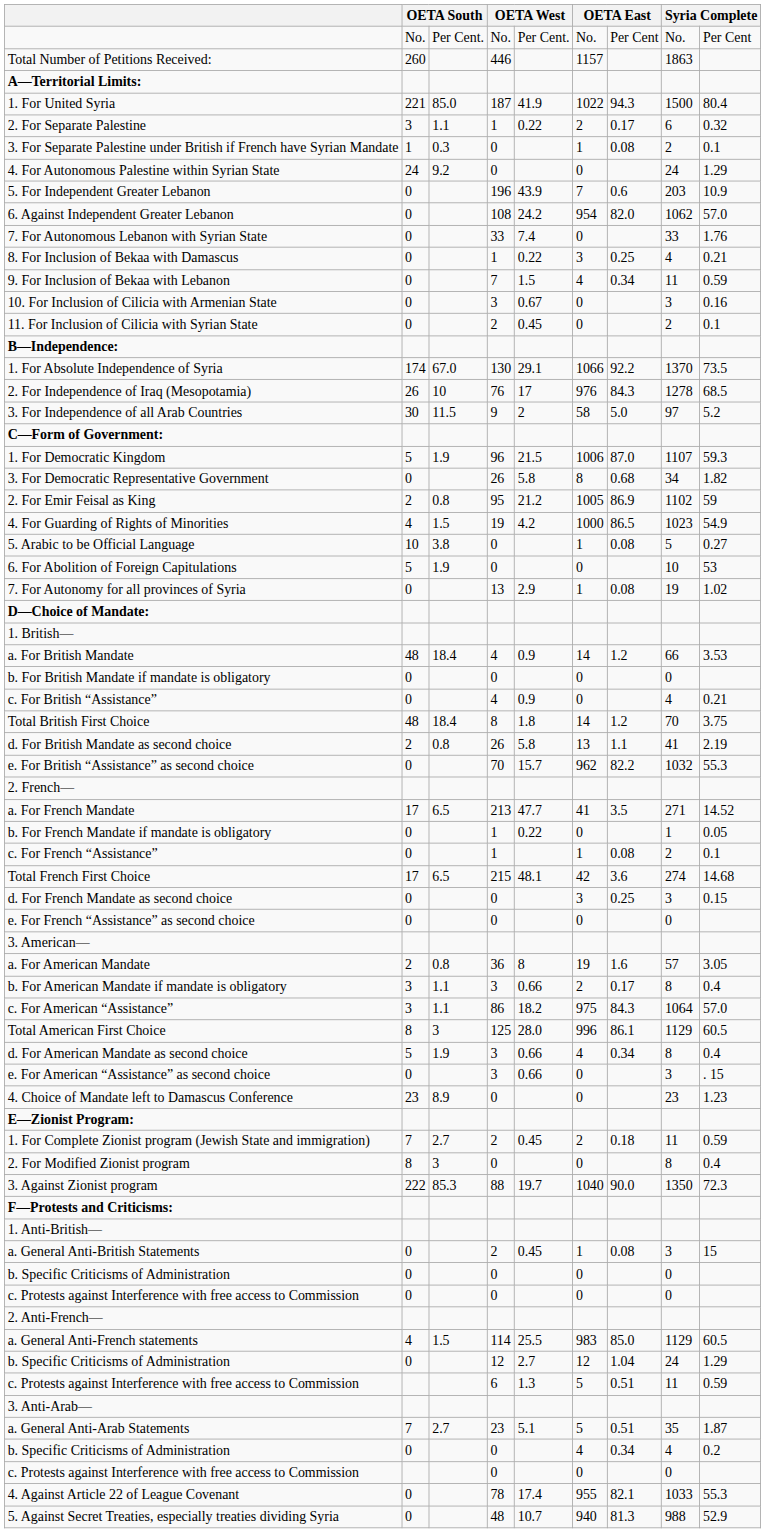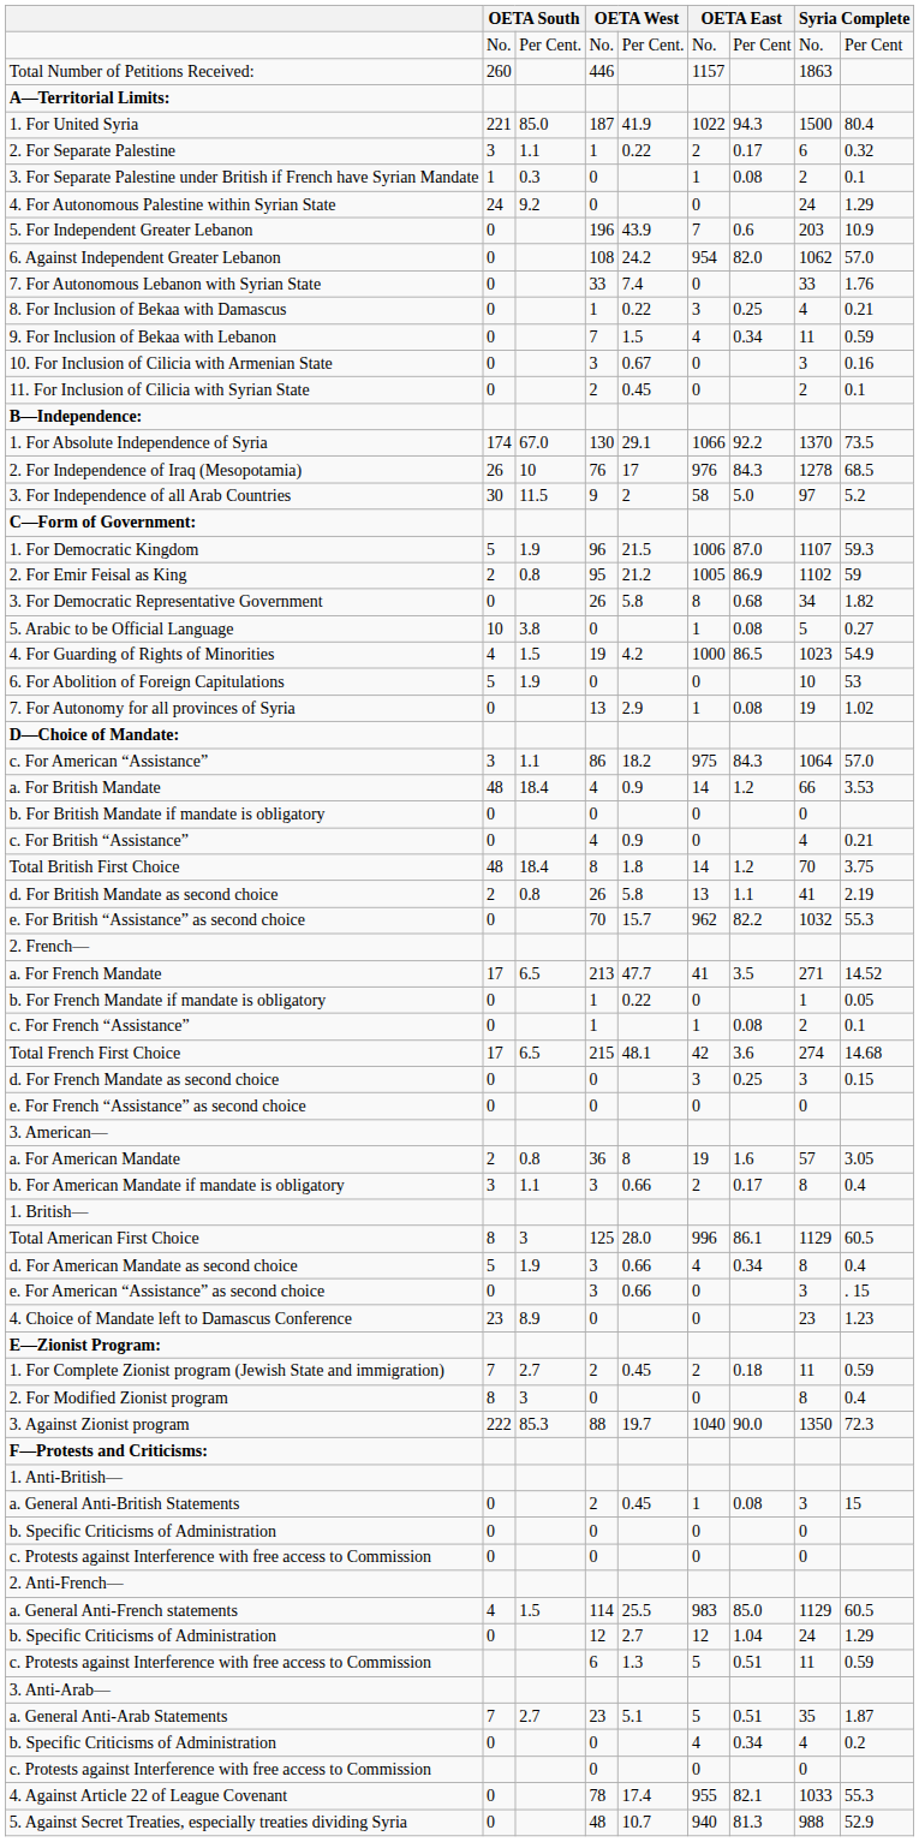rows swapped: 2. For Emir Feisal as King <-> 3. For Democratic Representative Government
rows swapped: 4. For Guarding of Rights of Minorities <-> 5. Arabic to be Official Language
rows swapped: 1. British— <-> c. For American “Assistance”
